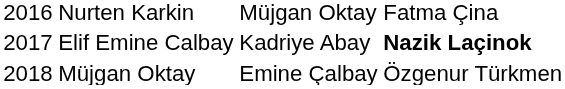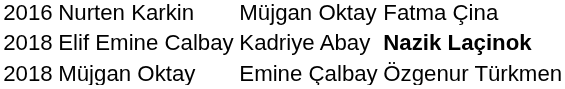Elif Emine Calbay | column 1: 2017 -> 2018
